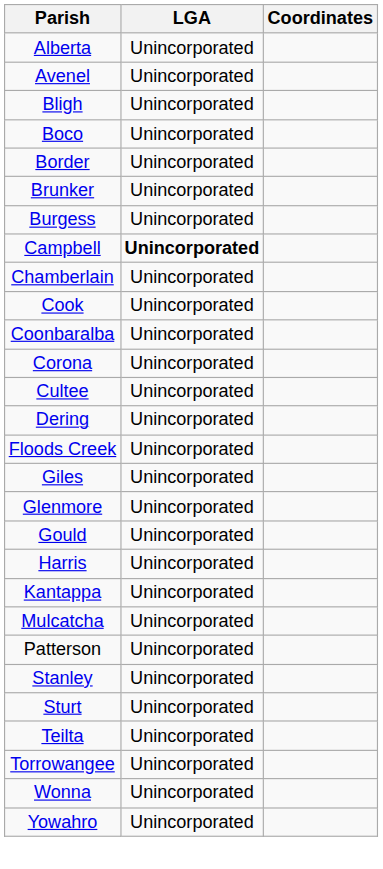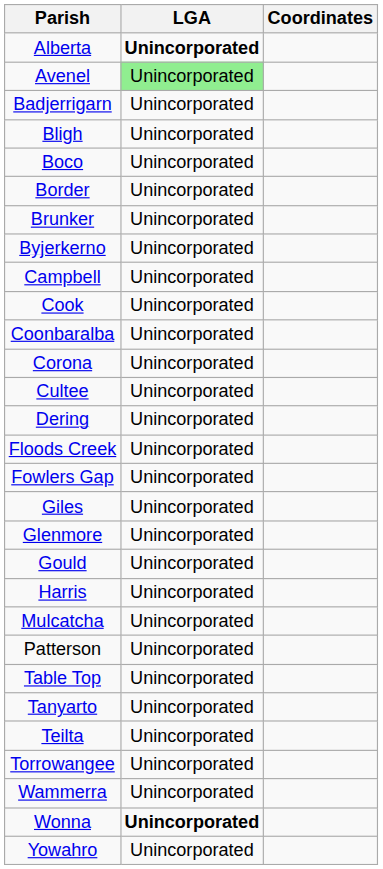Alberta | LGA: normal -> bold
Avenel | LGA: no background -> lightgreen background
+ row: Badjerrigarn | Unincorporated
- row: Burgess | Unincorporated
+ row: Byjerkerno | Unincorporated
Campbell | LGA: bold -> normal
- row: Chamberlain | Unincorporated
+ row: Fowlers Gap | Unincorporated
- row: Kantappa | Unincorporated
- row: Stanley | Unincorporated
- row: Sturt | Unincorporated
+ row: Table Top | Unincorporated
+ row: Tanyarto | Unincorporated
+ row: Wammerra | Unincorporated
Wonna | LGA: normal -> bold
